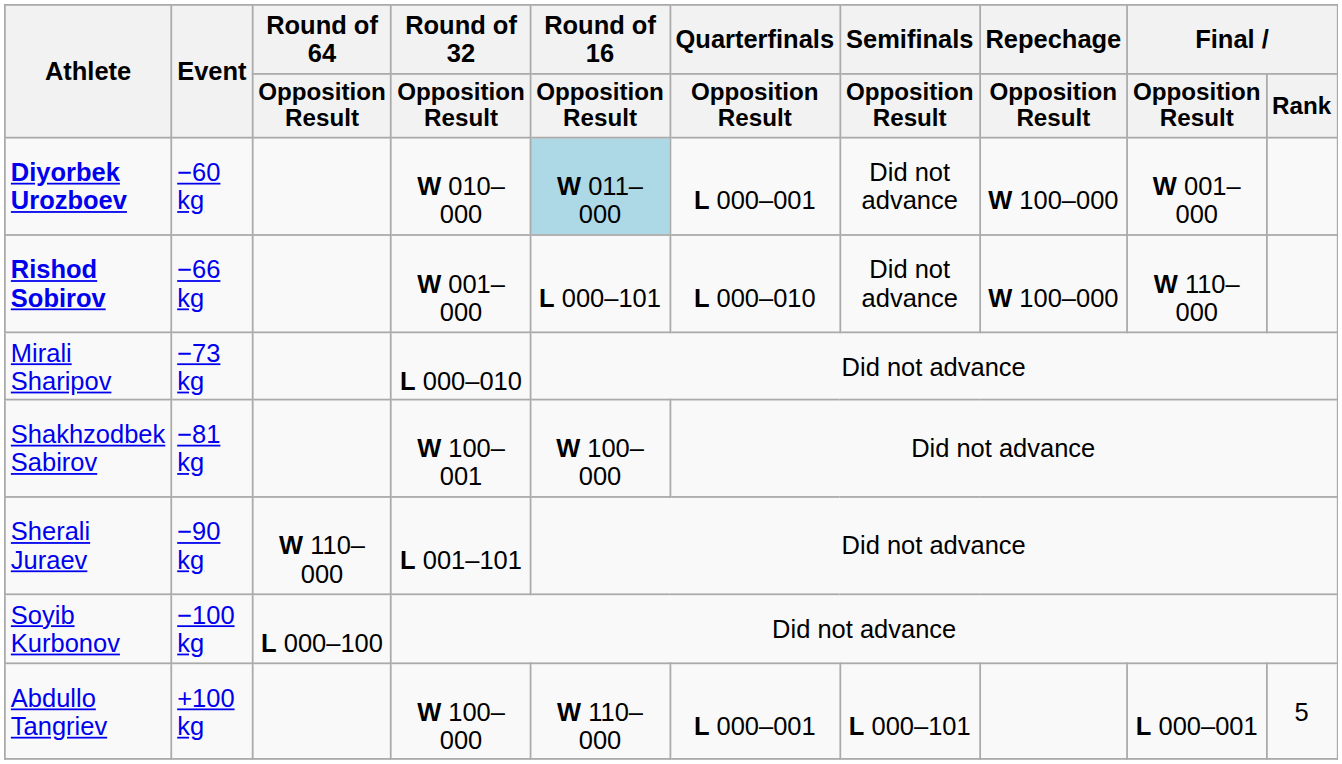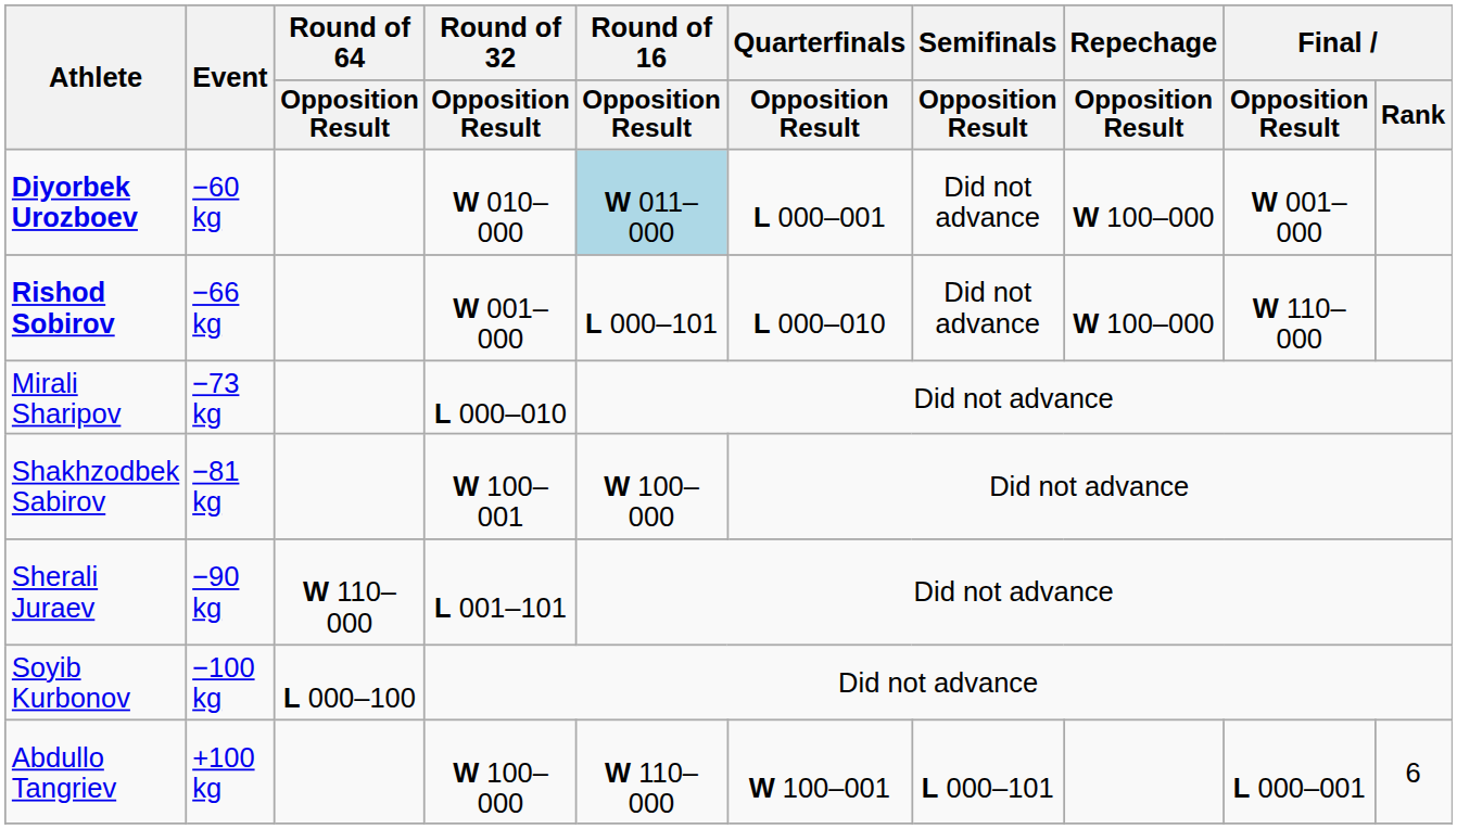Abdullo Tangriev | Quarterfinals / Opposition Result: L 000–001 -> W 100–001
Abdullo Tangriev | Final / Rank: 5 -> 6
